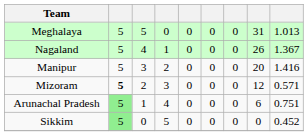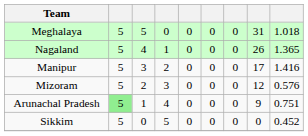Meghalaya | column 9: 1.013 -> 1.018
Nagaland | column 9: 1.367 -> 1.365
Manipur | column 8: 20 -> 17
Mizoram | column 2: bold -> normal
Mizoram | column 9: 0.571 -> 0.576
Arunachal Pradesh | column 8: 6 -> 9
Sikkim | column 2: lightgreen background -> no background
